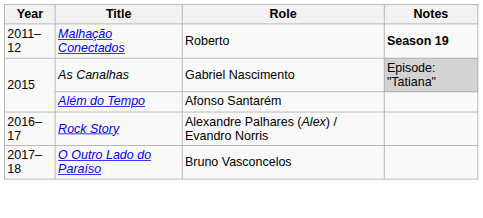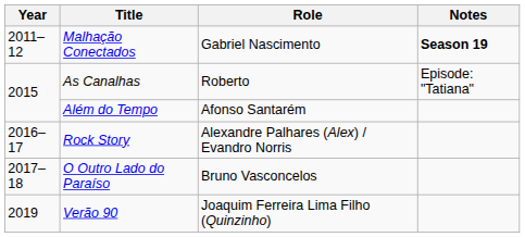Malhação Conectados | Role: Roberto -> Gabriel Nascimento
As Canalhas | Role: Gabriel Nascimento -> Roberto
As Canalhas | Notes: lightgrey background -> no background
+ row: 2019 | Verão 90 | Joaquim Ferreira Lima Filho (Quinzinho)
